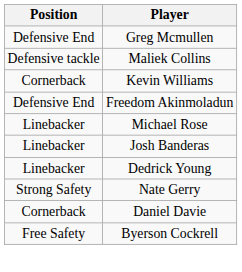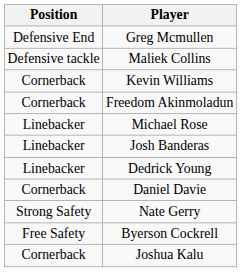Freedom Akinmoladun | Position: Defensive End -> Cornerback
rows swapped: Daniel Davie <-> Nate Gerry
+ row: Cornerback | Joshua Kalu
